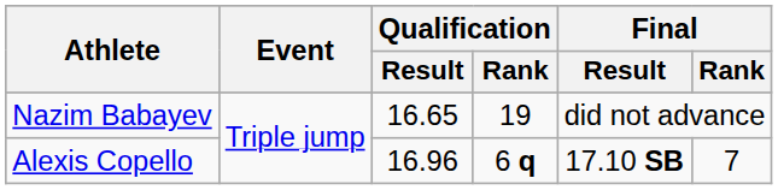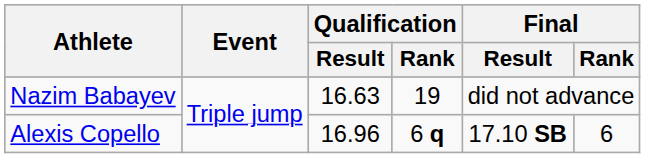Nazim Babayev | Qualification / Result: 16.65 -> 16.63
Alexis Copello | Final / Rank: 7 -> 6
